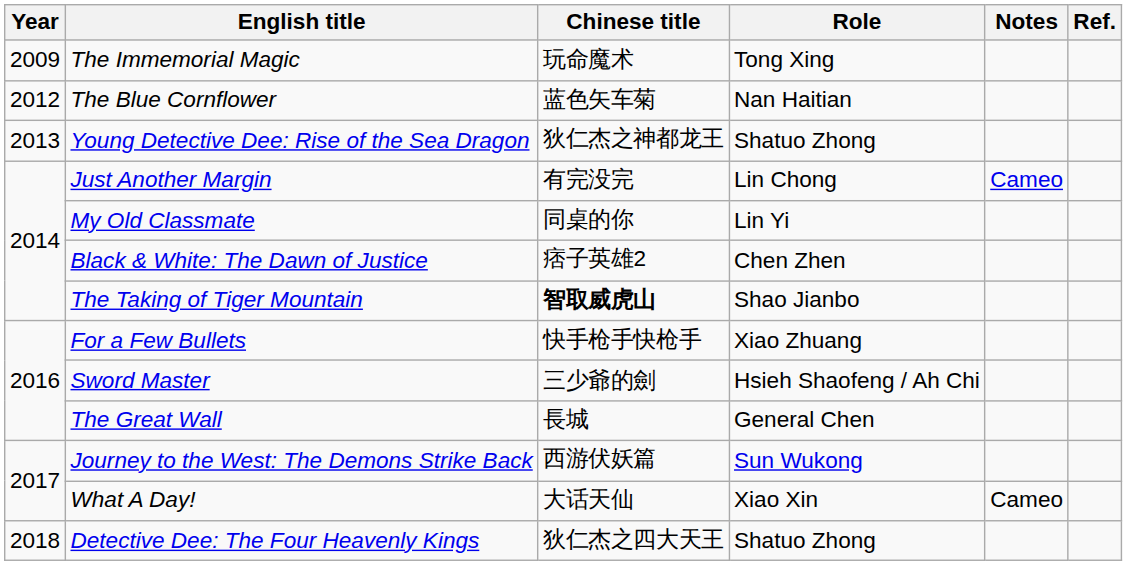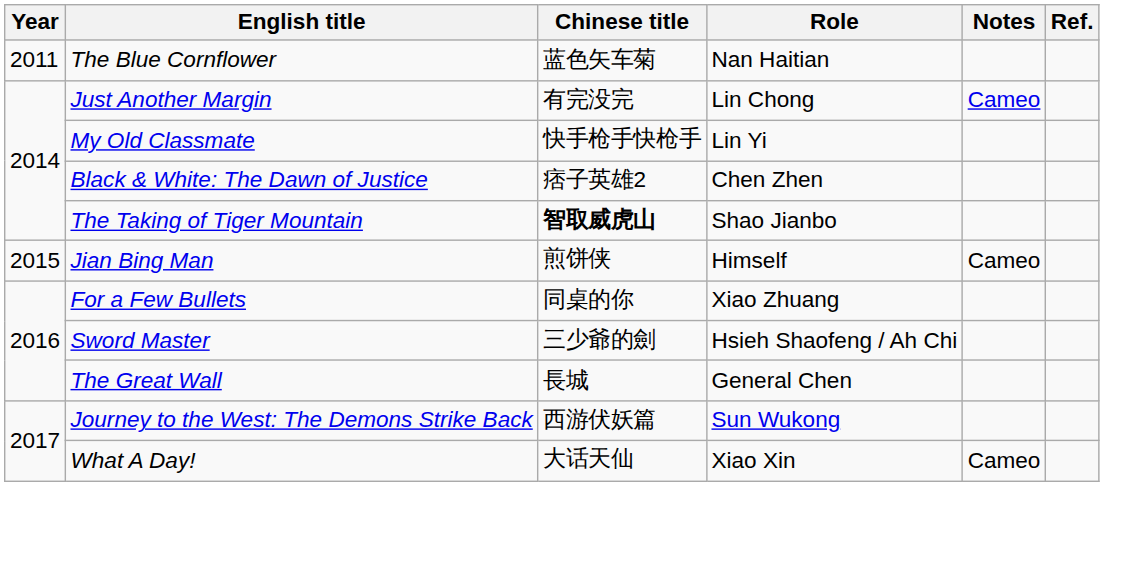- row: 2009 | The Immemorial Magic | 玩命魔术 | Tong Xing
The Blue Cornflower | Year: 2012 -> 2011
- row: 2013 | Young Detective Dee: Rise of the Sea Dragon | 狄仁杰之神都龙王 | Shatuo Zhong
My Old Classmate | Chinese title: 同桌的你 -> 快手枪手快枪手
+ row: 2015 | Jian Bing Man | 煎饼侠 | Himself | Cameo
For a Few Bullets | Chinese title: 快手枪手快枪手 -> 同桌的你
- row: 2018 | Detective Dee: The Four Heavenly Kings | 狄仁杰之四大天王 | Shatuo Zhong
